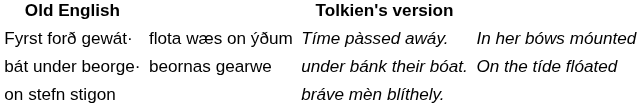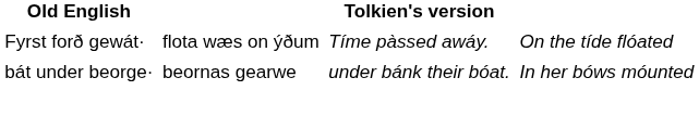Fyrst forð gewát· | column 4: In her bóws móunted -> On the tíde flóated
bát under beorge· | column 4: On the tíde flóated -> In her bóws móunted
- row: on stefn stigon | bráve mèn blíthely.
